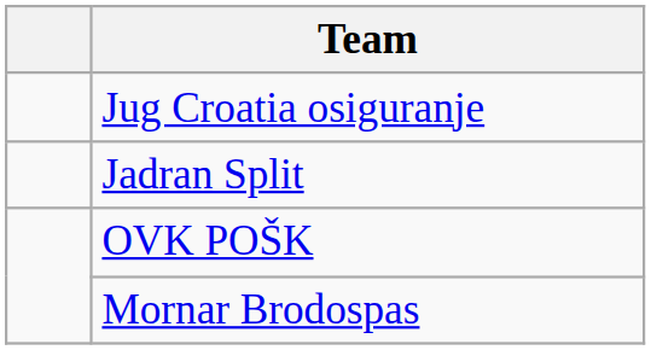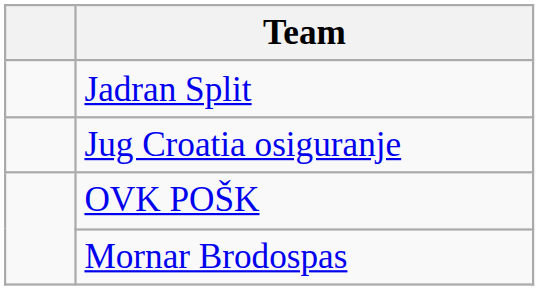rows swapped: Jug Croatia osiguranje <-> Jadran Split
